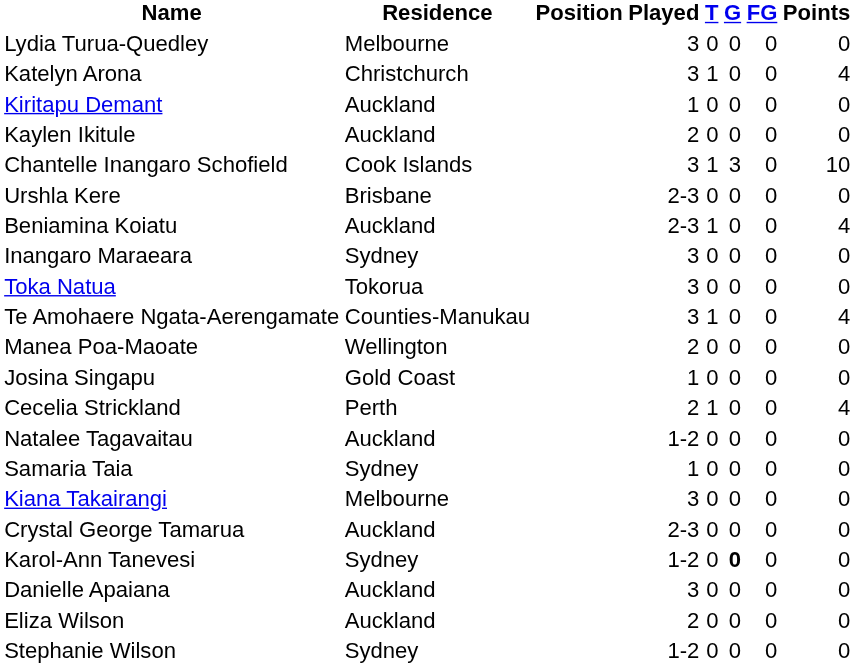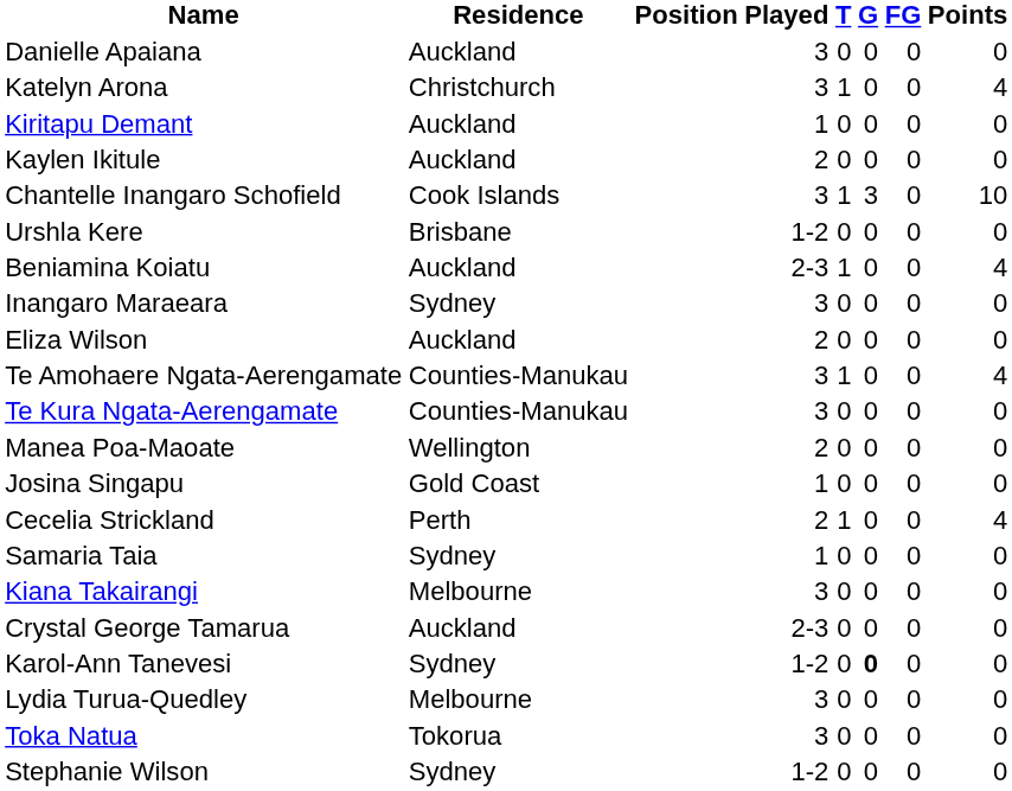rows swapped: Danielle Apaiana <-> Lydia Turua-Quedley
Urshla Kere | Played: 2-3 -> 1-2
rows swapped: Toka Natua <-> Eliza Wilson
+ row: Te Kura Ngata-Aerengamate | Counties-Manukau | 3 | 0 | 0 | 0 | 0
- row: Natalee Tagavaitau | Auckland | 1-2 | 0 | 0 | 0 | 0
